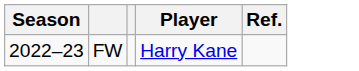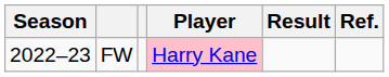+ column: Result
FW | Player: no background -> pink background
